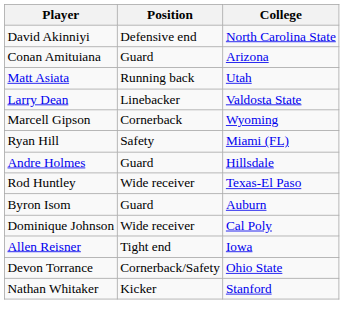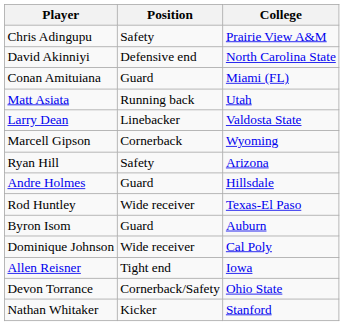+ row: Chris Adingupu | Safety | Prairie View A&M
Conan Amituiana | College: Arizona -> Miami (FL)
Ryan Hill | College: Miami (FL) -> Arizona
